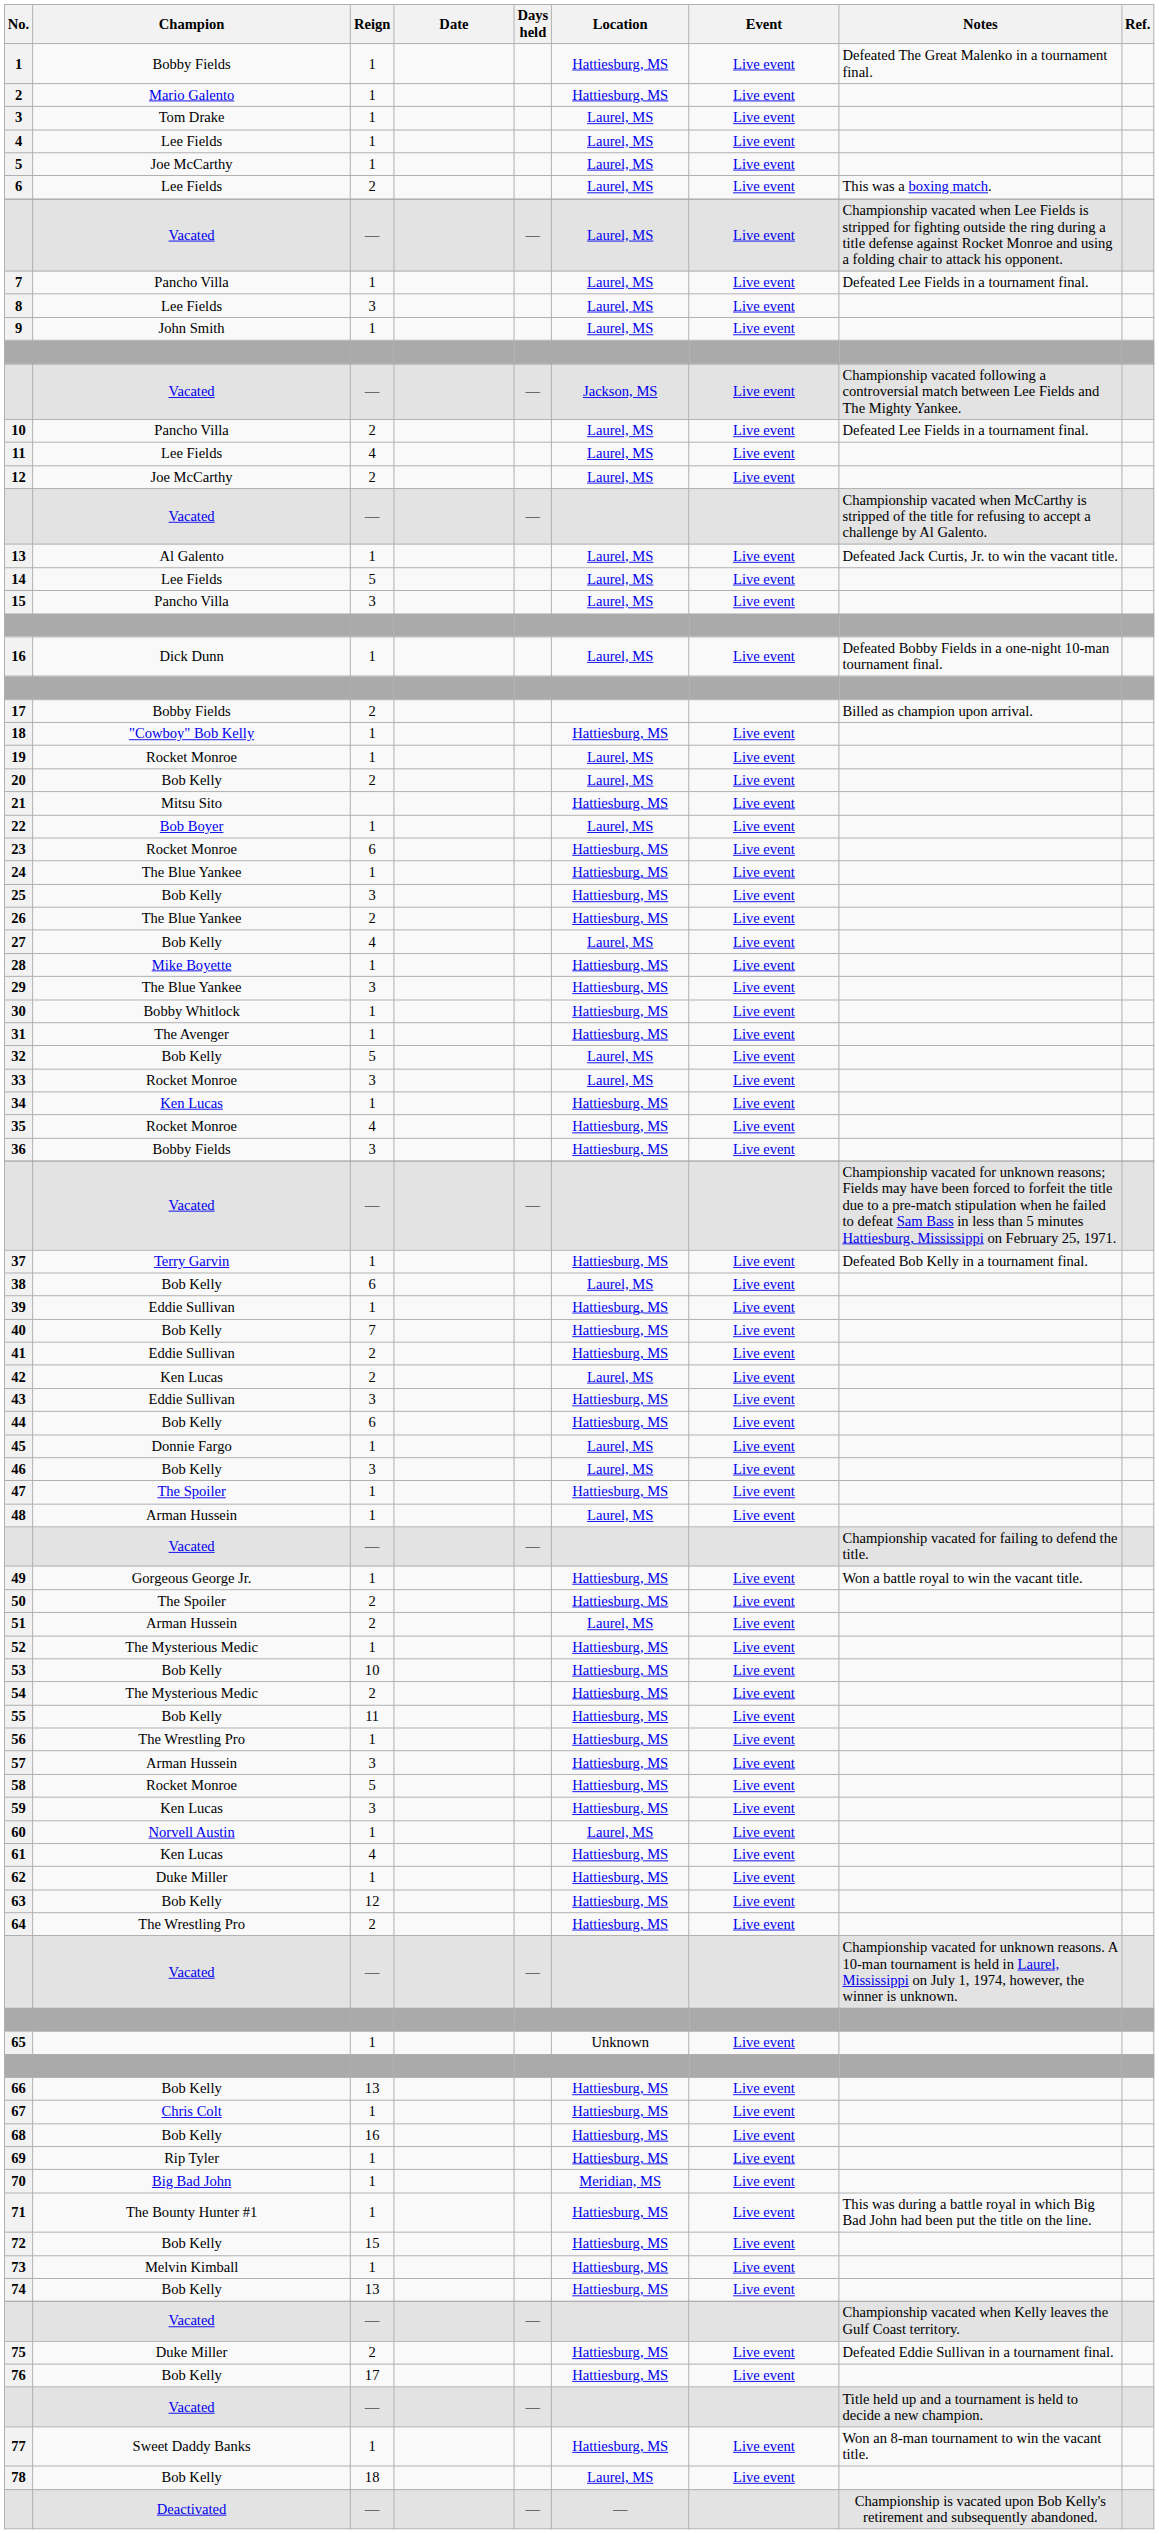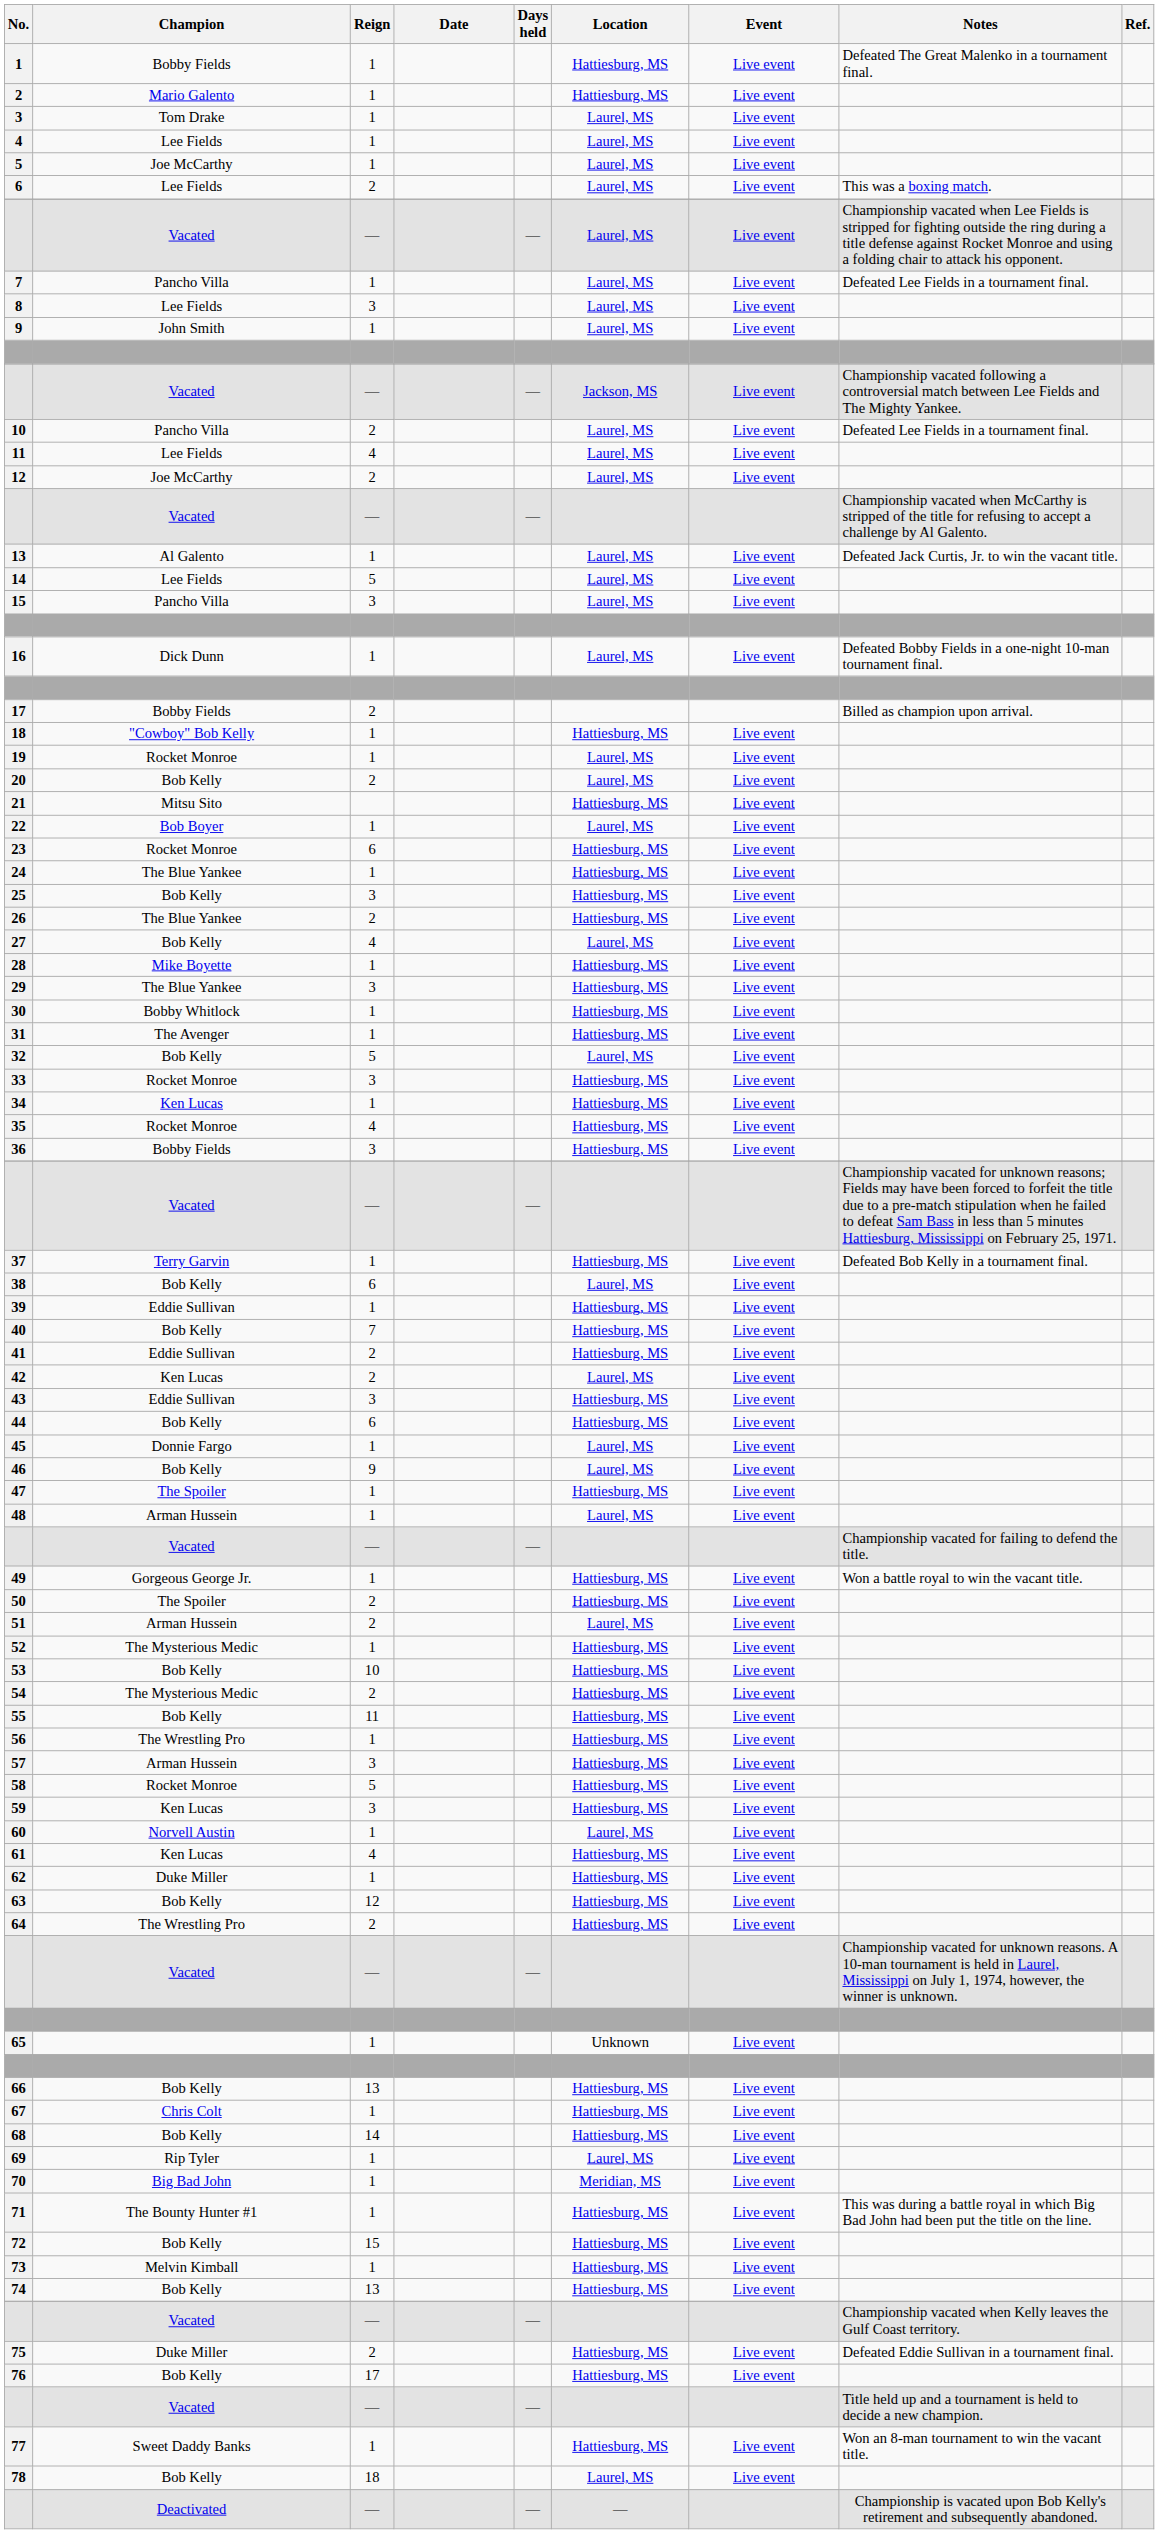33 | Location: Laurel, MS -> Hattiesburg, MS
46 | Reign: 3 -> 9
68 | Reign: 16 -> 14
69 | Location: Hattiesburg, MS -> Laurel, MS
